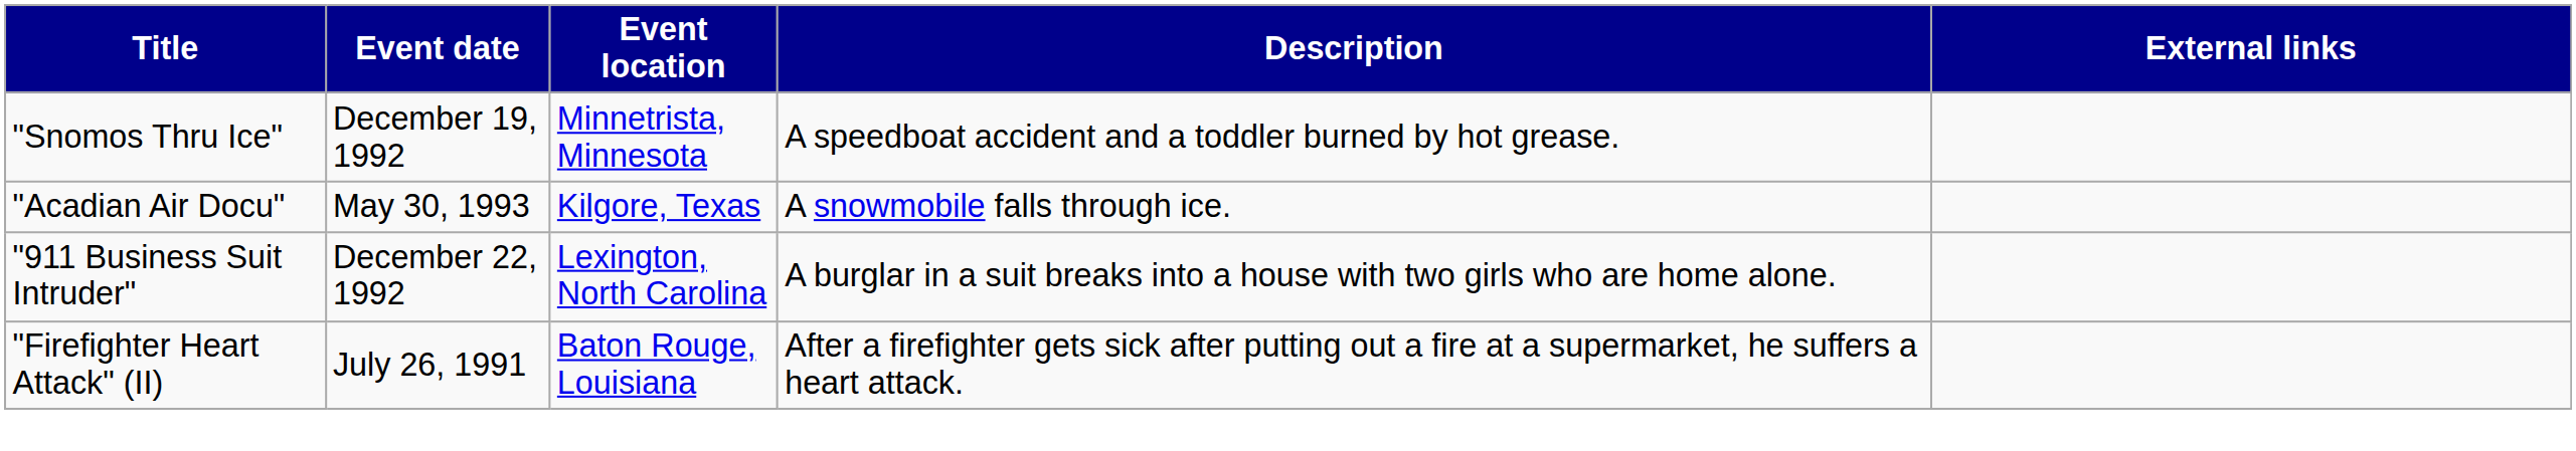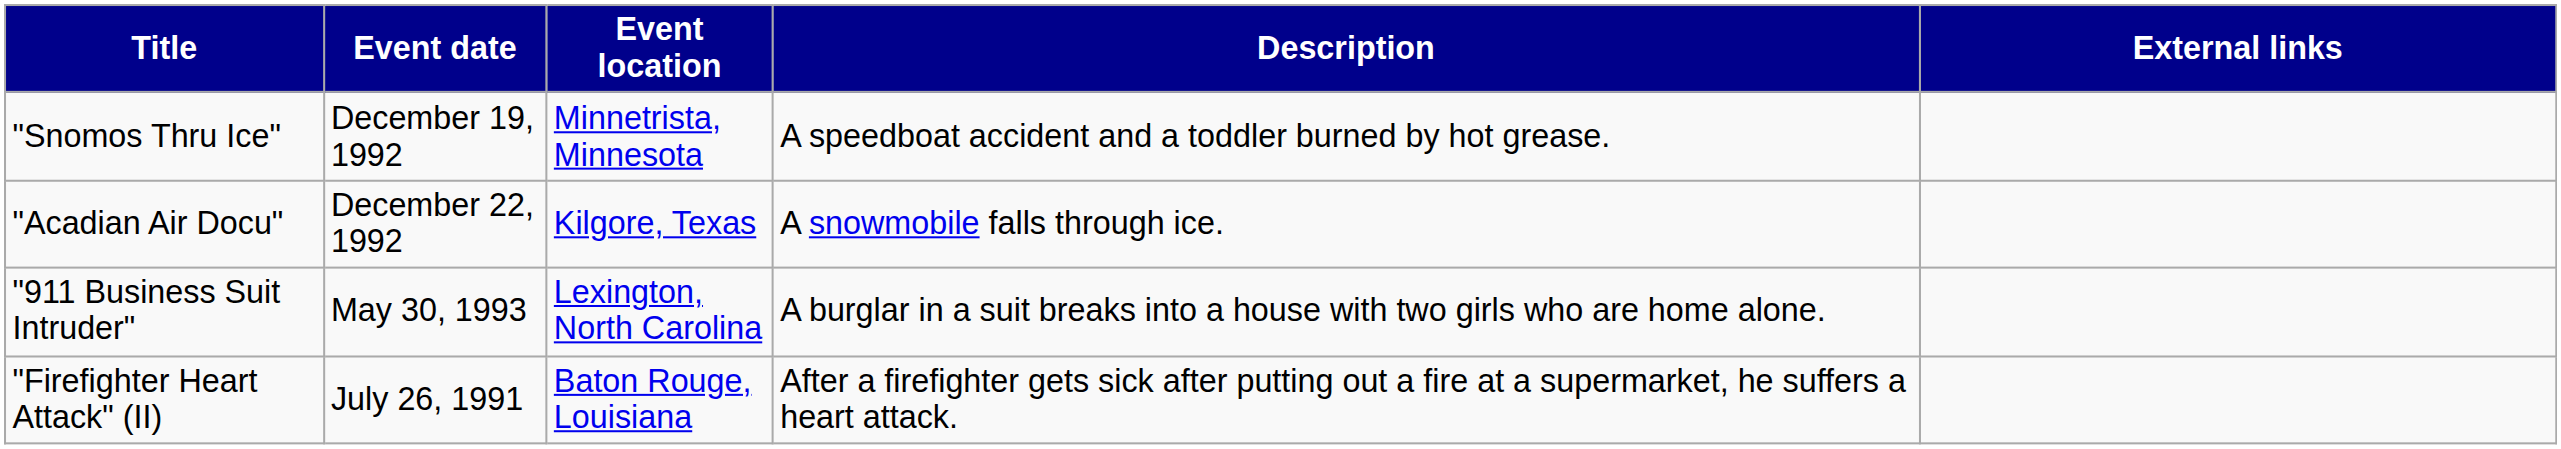"Acadian Air Docu" | Event date: May 30, 1993 -> December 22, 1992
"911 Business Suit Intruder" | Event date: December 22, 1992 -> May 30, 1993
